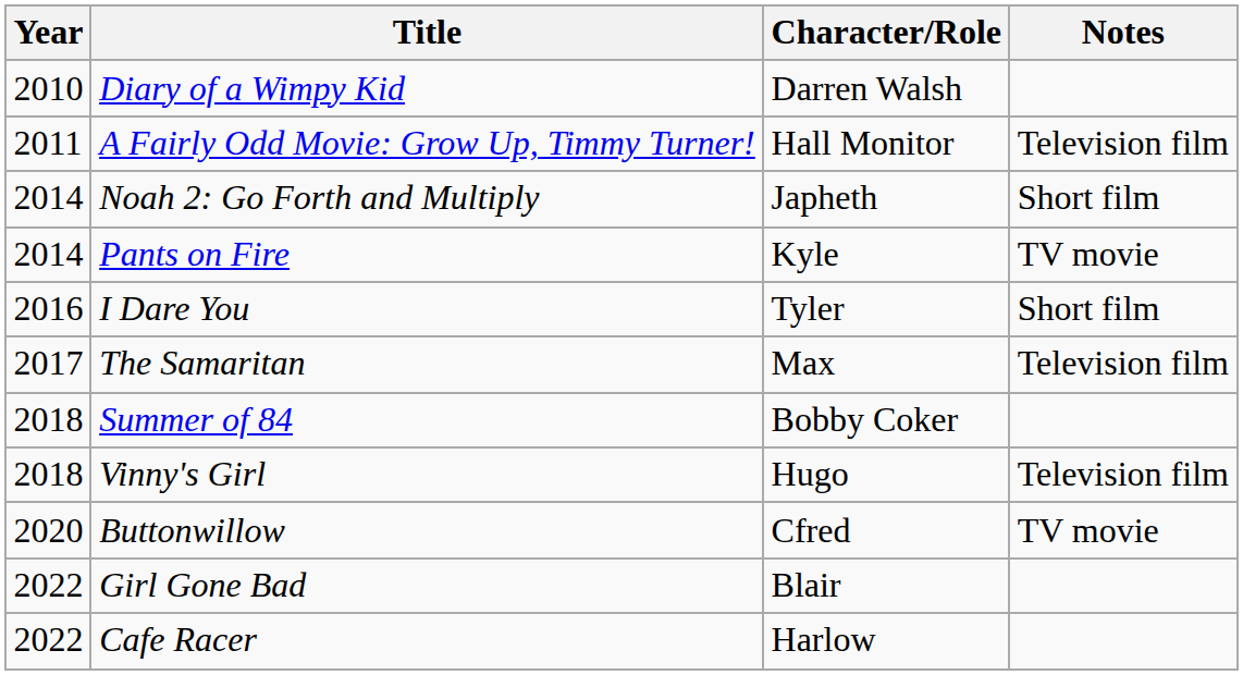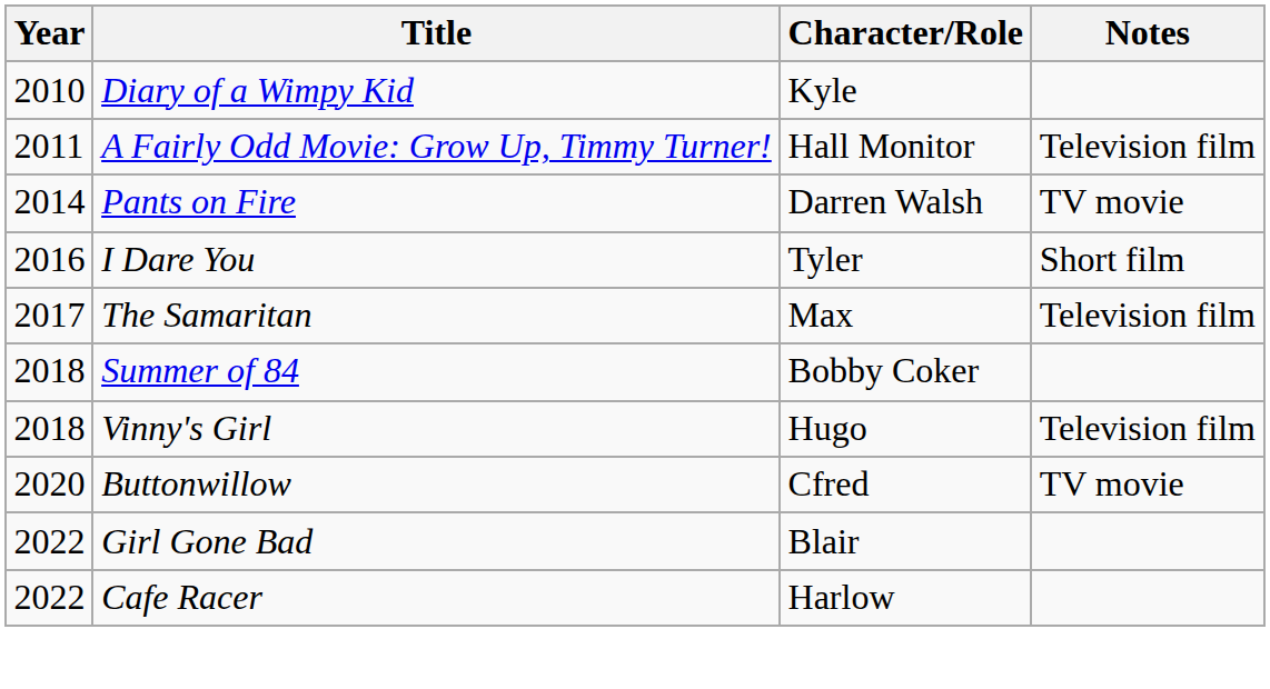Diary of a Wimpy Kid | Character/Role: Darren Walsh -> Kyle
- row: 2014 | Noah 2: Go Forth and Multiply | Japheth | Short film
Pants on Fire | Character/Role: Kyle -> Darren Walsh
